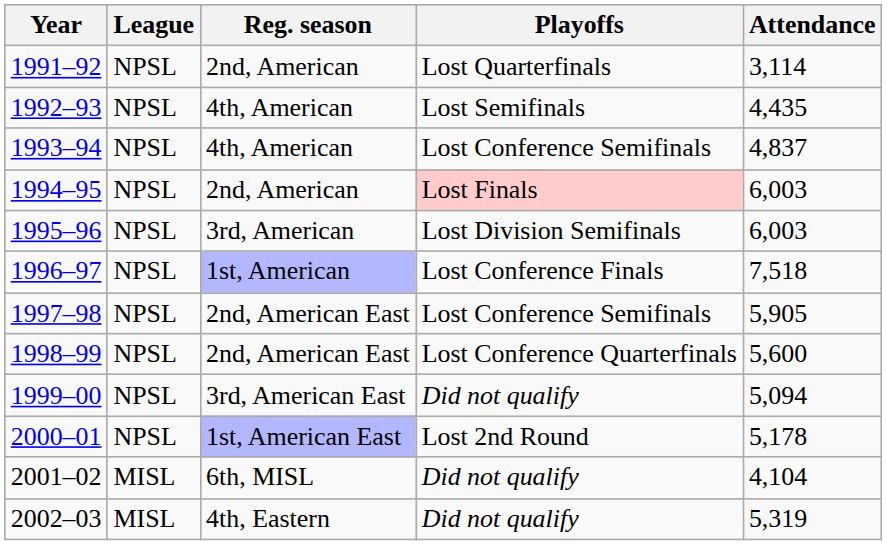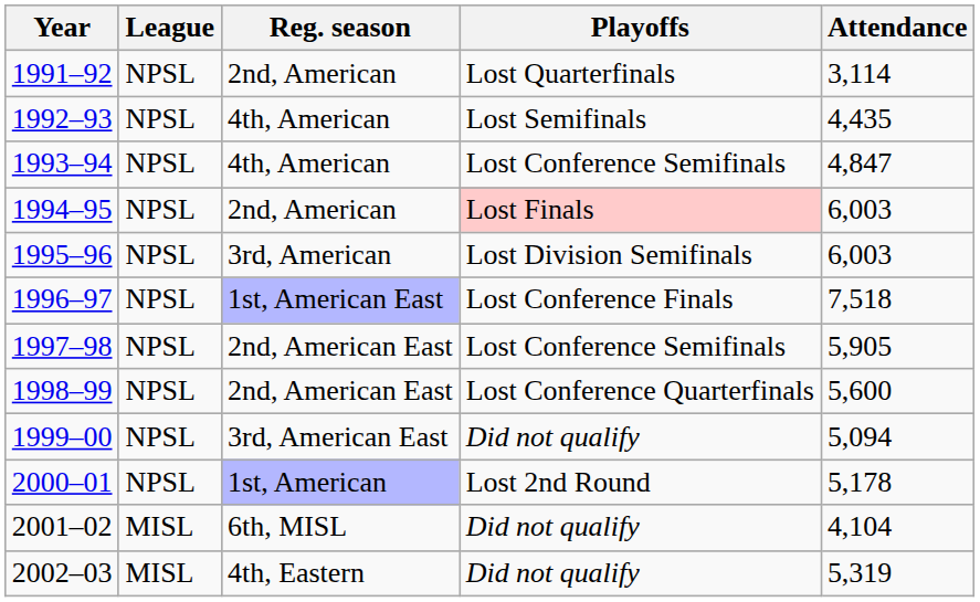1993–94 | Attendance: 4,837 -> 4,847
1996–97 | Reg. season: 1st, American -> 1st, American East
2000–01 | Reg. season: 1st, American East -> 1st, American
